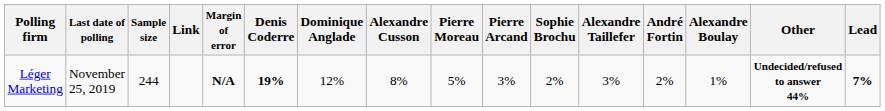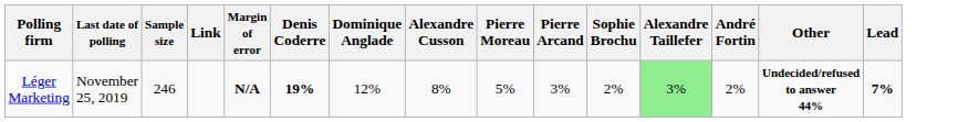- column: Alexandre Boulay | 1%
Léger Marketing | Sample size: 244 -> 246
Léger Marketing | Alexandre Taillefer: no background -> lightgreen background
